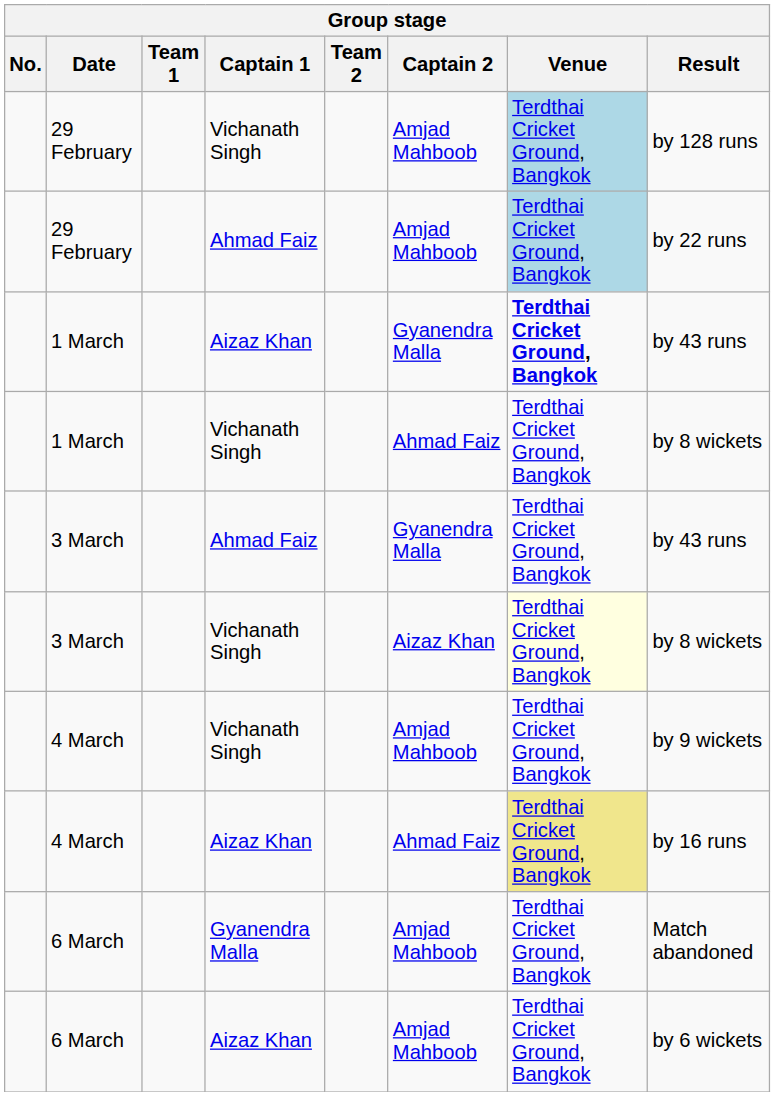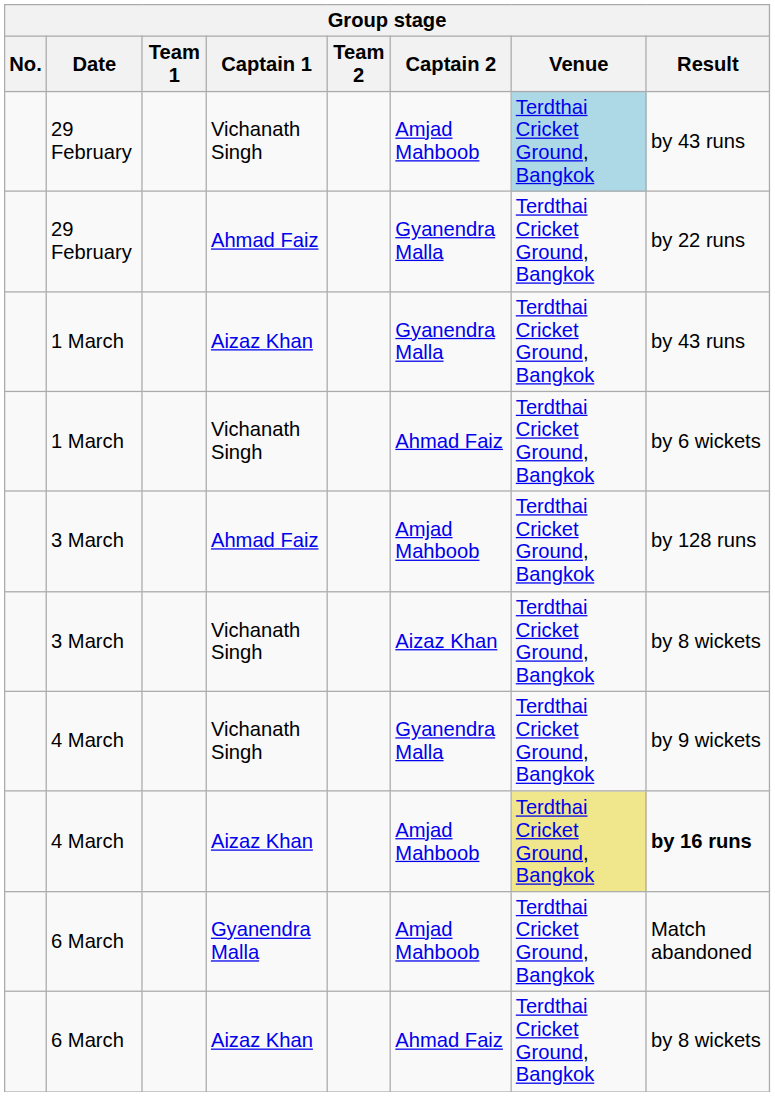29 February / Vichanath Singh | Result: by 128 runs -> by 43 runs
29 February / Ahmad Faiz | Captain 2: Amjad Mahboob -> Gyanendra Malla
29 February / Ahmad Faiz | Venue: lightblue background -> no background
1 March / Aizaz Khan | Venue: bold -> normal
1 March / Vichanath Singh | Result: by 8 wickets -> by 6 wickets
3 March / Ahmad Faiz | Captain 2: Gyanendra Malla -> Amjad Mahboob
3 March / Ahmad Faiz | Result: by 43 runs -> by 128 runs
3 March / Vichanath Singh | Venue: lightyellow background -> no background
4 March / Vichanath Singh | Captain 2: Amjad Mahboob -> Gyanendra Malla
4 March / Aizaz Khan | Captain 2: Ahmad Faiz -> Amjad Mahboob
4 March / Aizaz Khan | Result: normal -> bold
6 March / Aizaz Khan | Captain 2: Amjad Mahboob -> Ahmad Faiz
6 March / Aizaz Khan | Result: by 6 wickets -> by 8 wickets
